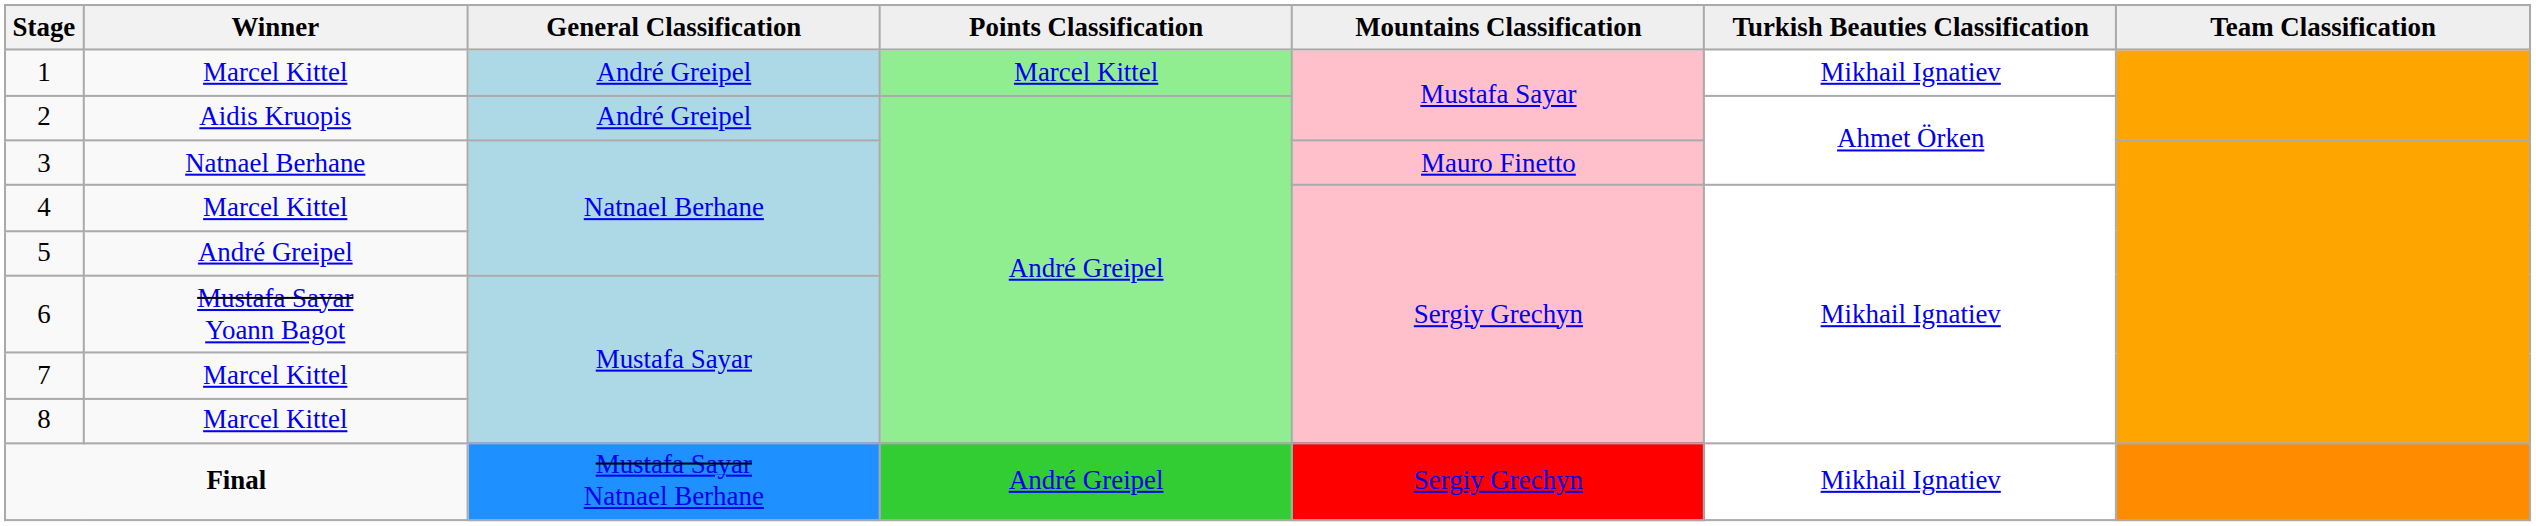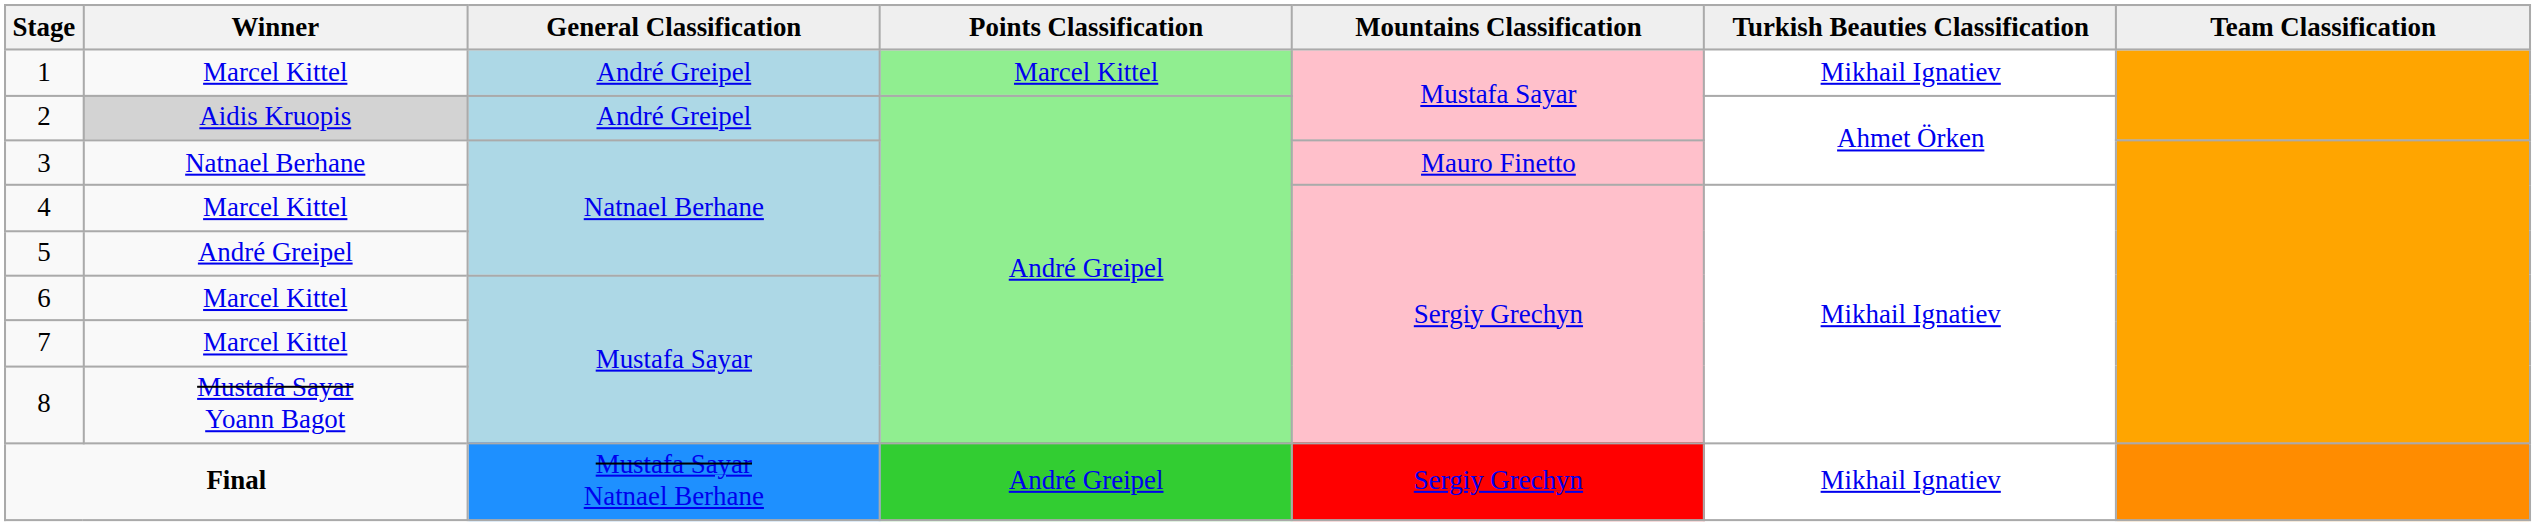2 | Winner: no background -> lightgrey background
6 | Winner: Mustafa Sayar Yoann Bagot -> Marcel Kittel
8 | Winner: Marcel Kittel -> Mustafa Sayar Yoann Bagot
